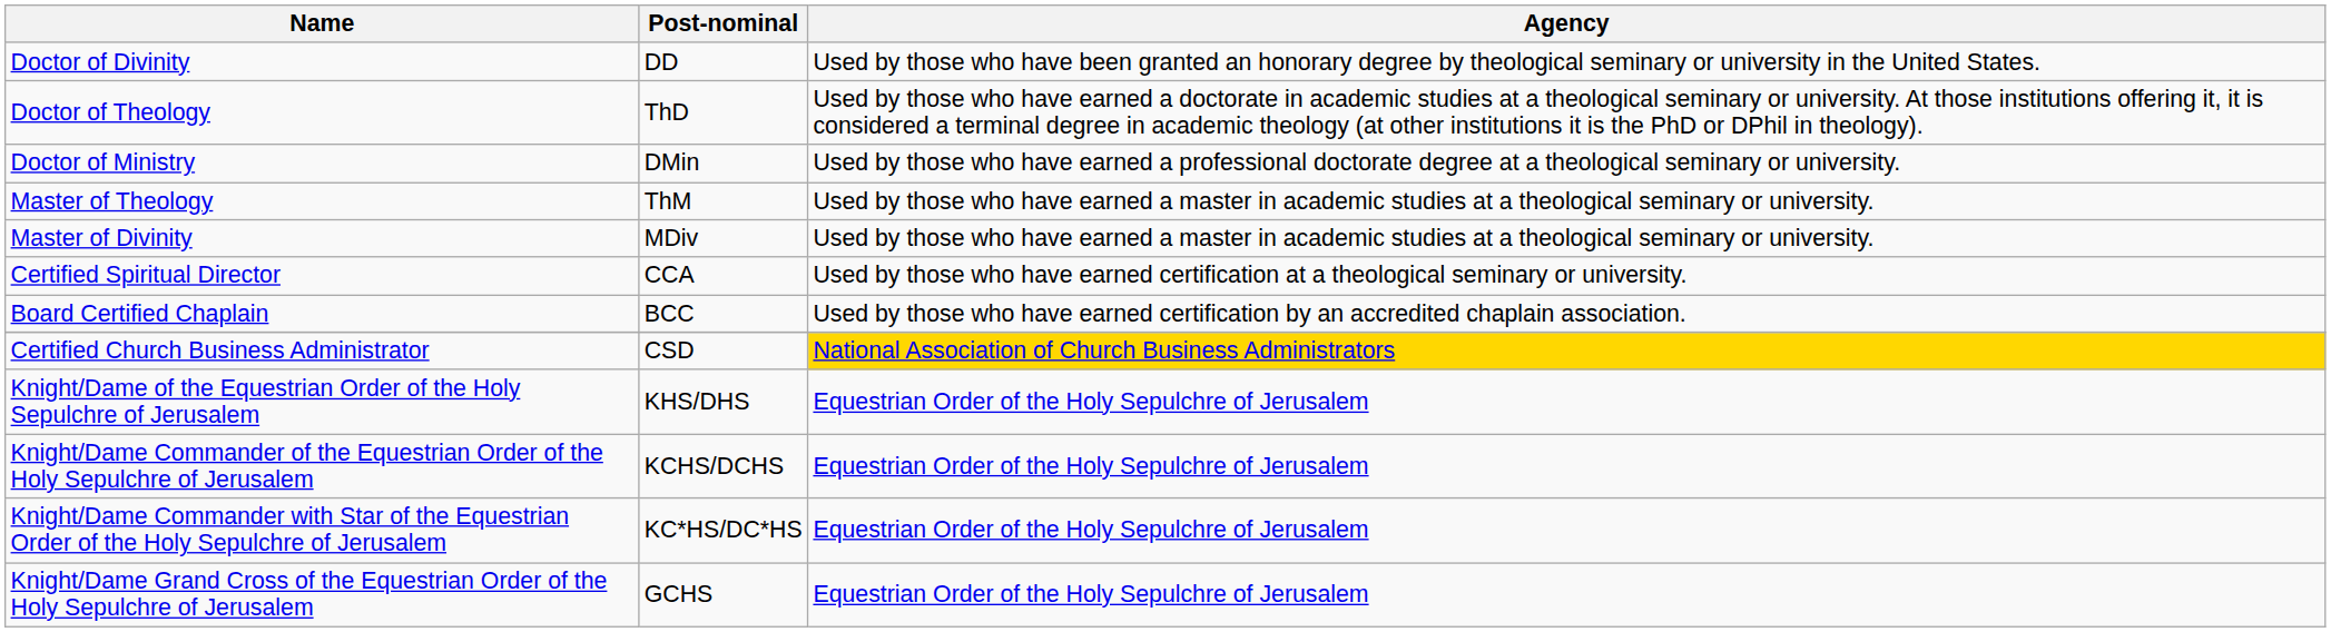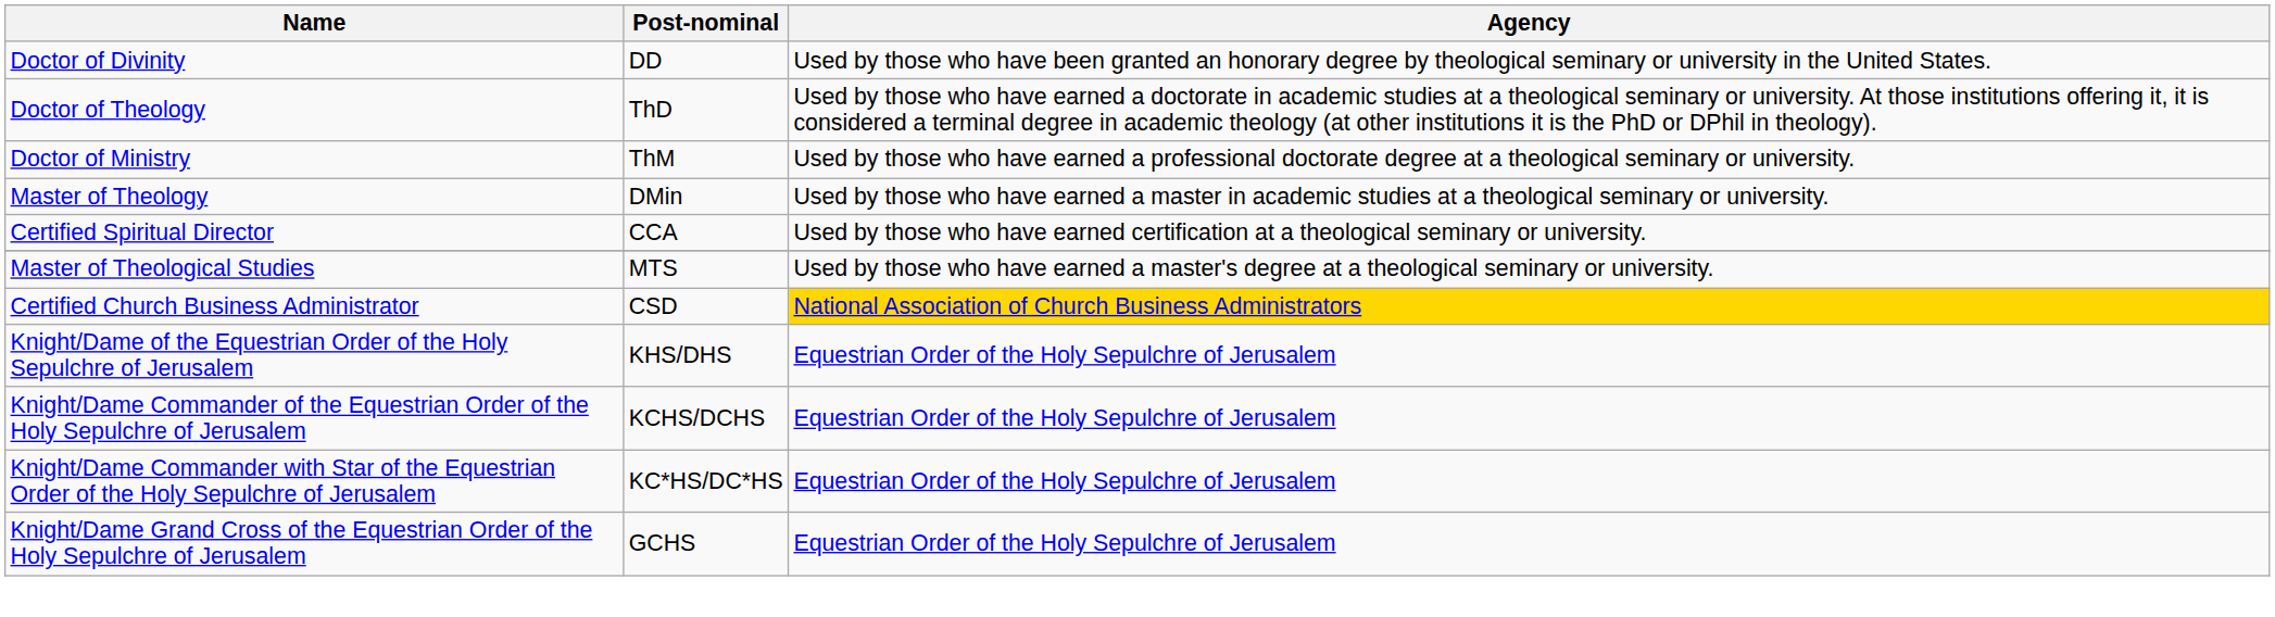Doctor of Ministry | Post-nominal: DMin -> ThM
Master of Theology | Post-nominal: ThM -> DMin
- row: Master of Divinity | MDiv | Used by those who have earned a master in academic studies at a theological seminary or university.
- row: Board Certified Chaplain | BCC | Used by those who have earned certification by an accredited chaplain association.
+ row: Master of Theological Studies | MTS | Used by those who have earned a master's degree at a theological seminary or university.
